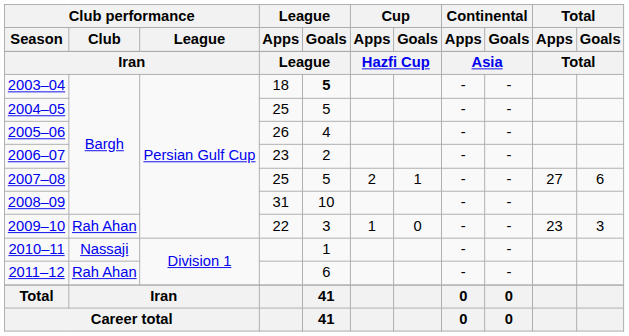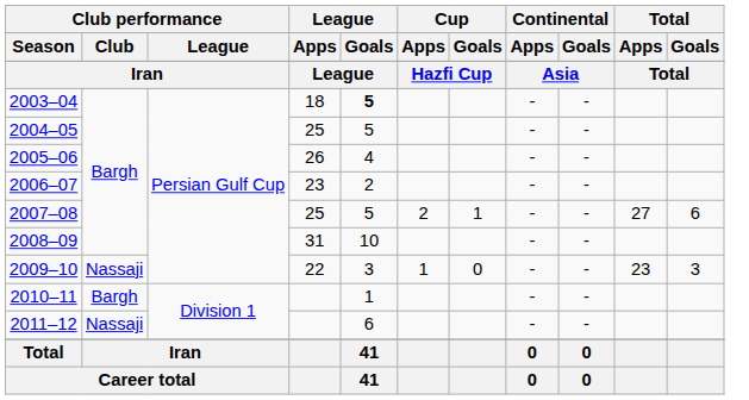2009–10 | Club performance / Club: Rah Ahan -> Nassaji
2010–11 | Club performance / Club: Nassaji -> Bargh
2011–12 | Club performance / Club: Rah Ahan -> Nassaji
